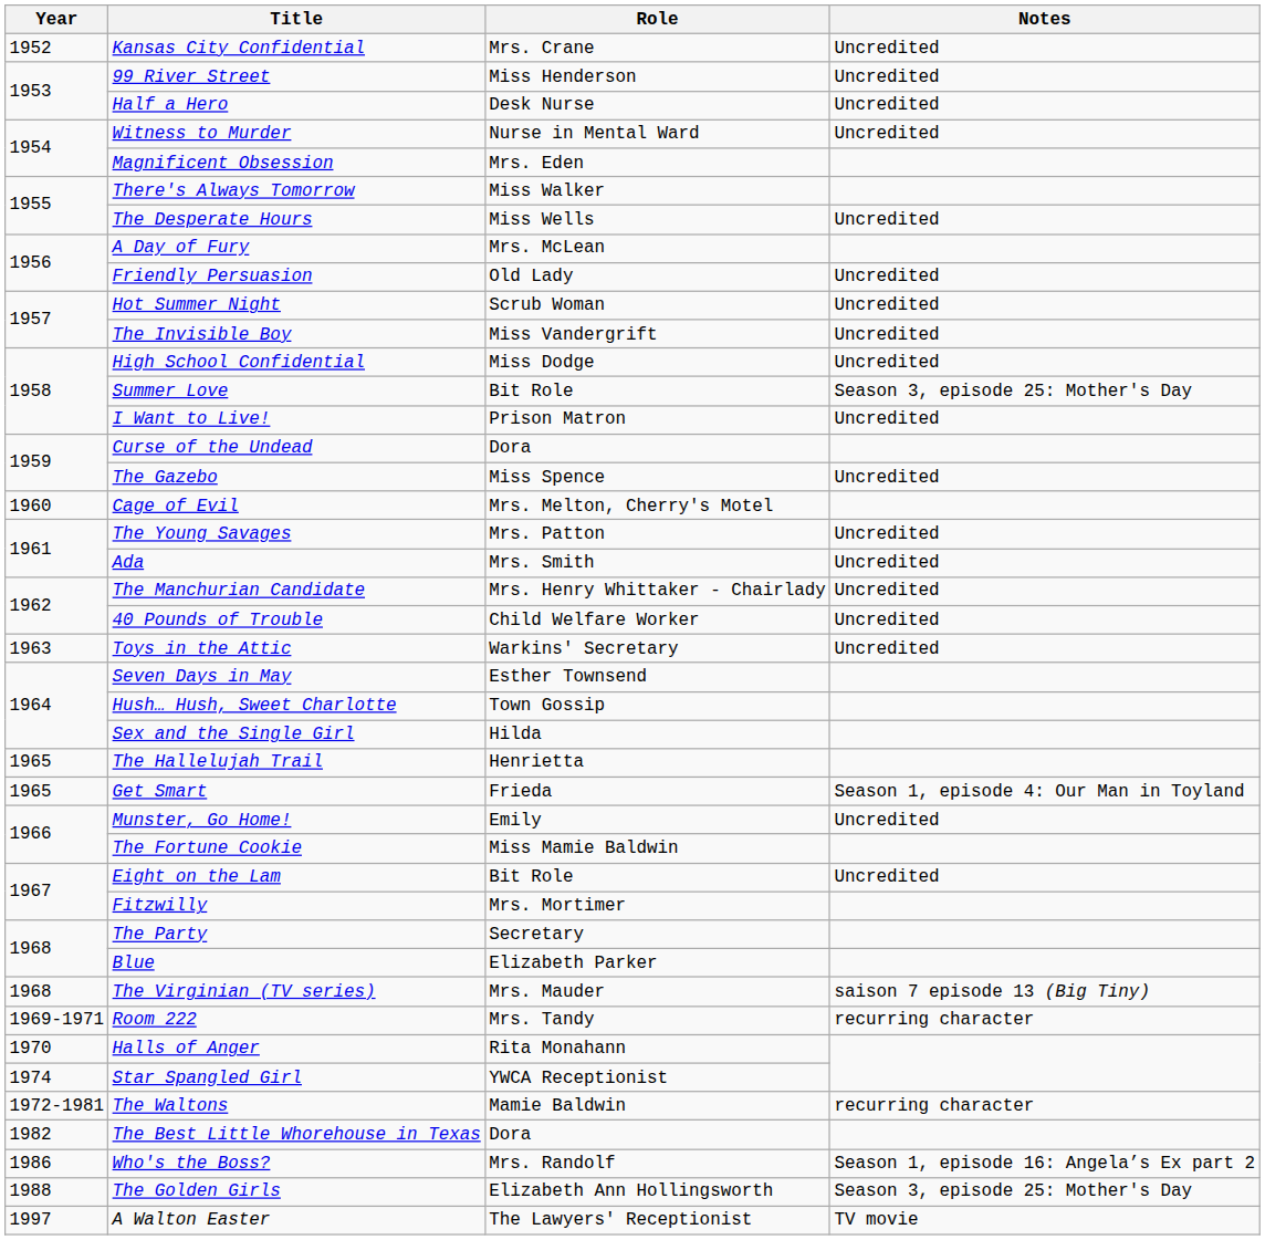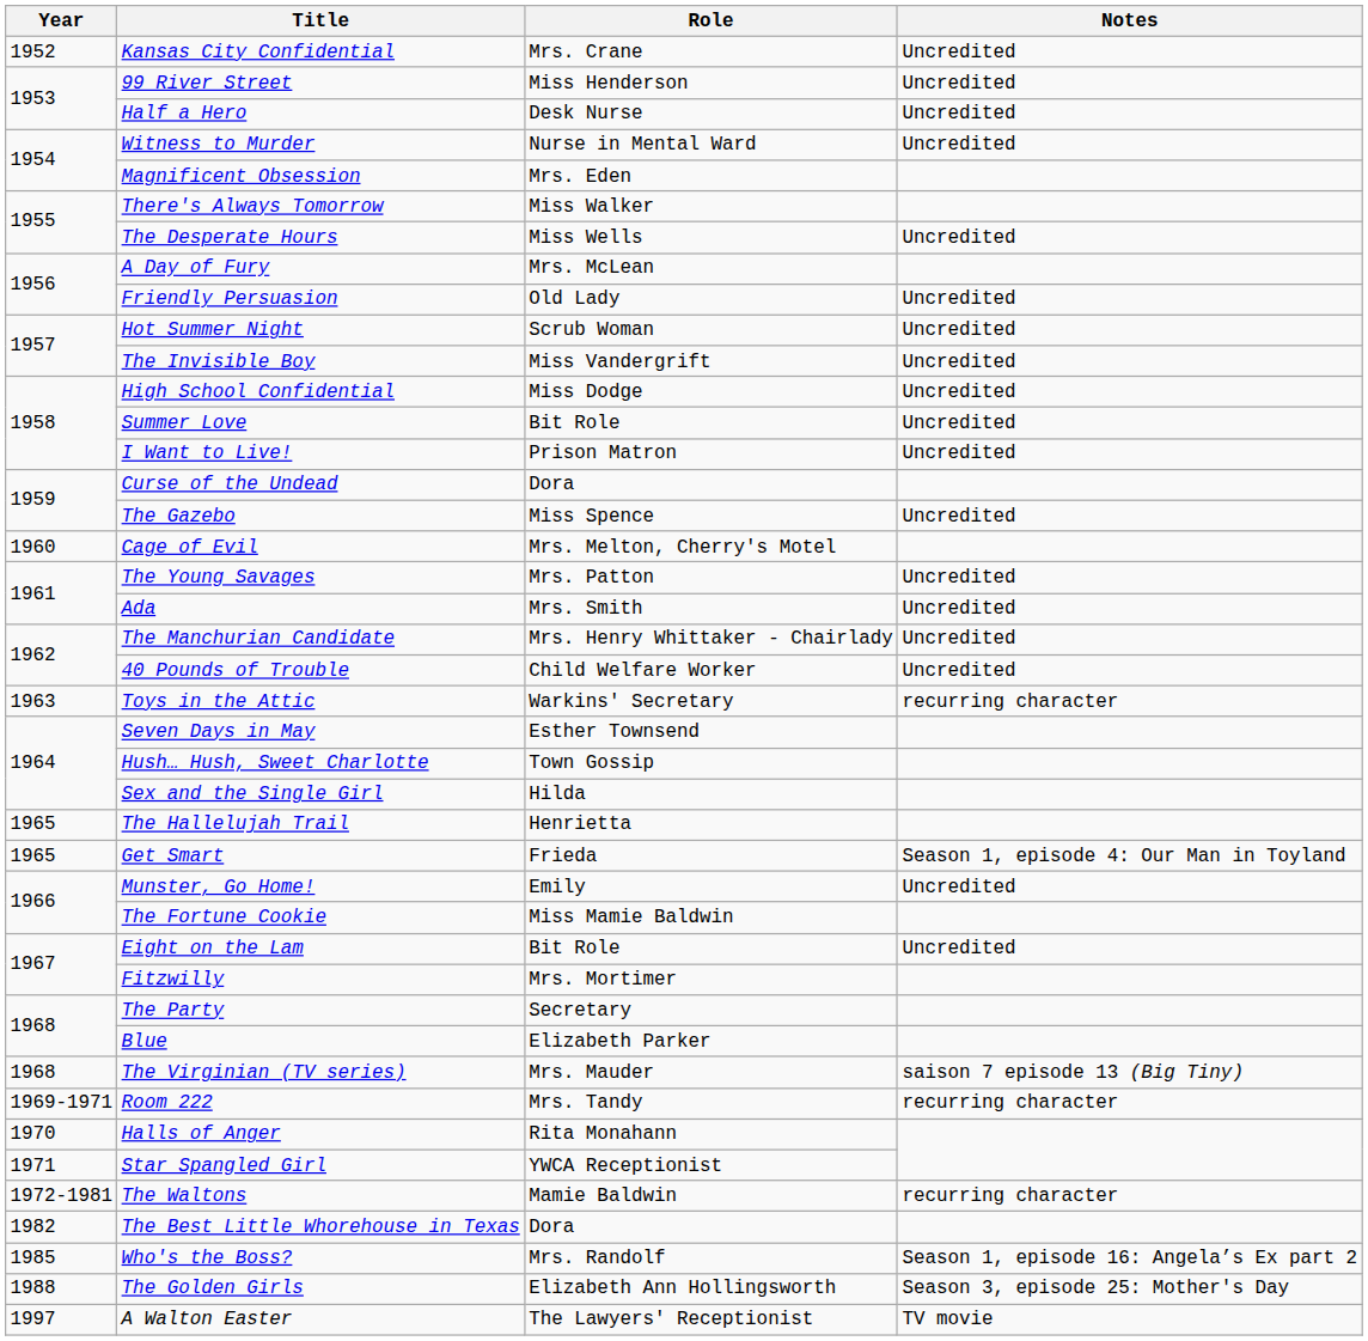Summer Love | Notes: Season 3, episode 25: Mother's Day -> Uncredited
Toys in the Attic | Notes: Uncredited -> recurring character
Star Spangled Girl | Year: 1974 -> 1971
Who's the Boss? | Year: 1986 -> 1985
